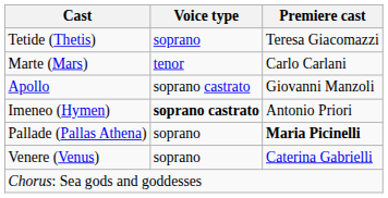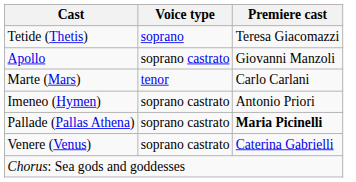rows swapped: Apollo <-> Marte (Mars)
Imeneo (Hymen) | Voice type: bold -> normal
Pallade (Pallas Athena) | Voice type: soprano -> soprano castrato
Venere (Venus) | Voice type: soprano -> soprano castrato
